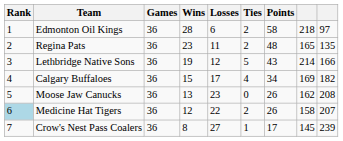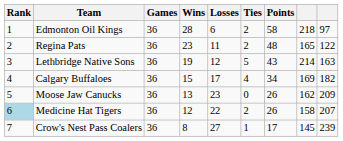Regina Pats | column 9: 135 -> 122
Lethbridge Native Sons | column 9: 166 -> 163
Moose Jaw Canucks | column 9: 208 -> 209
